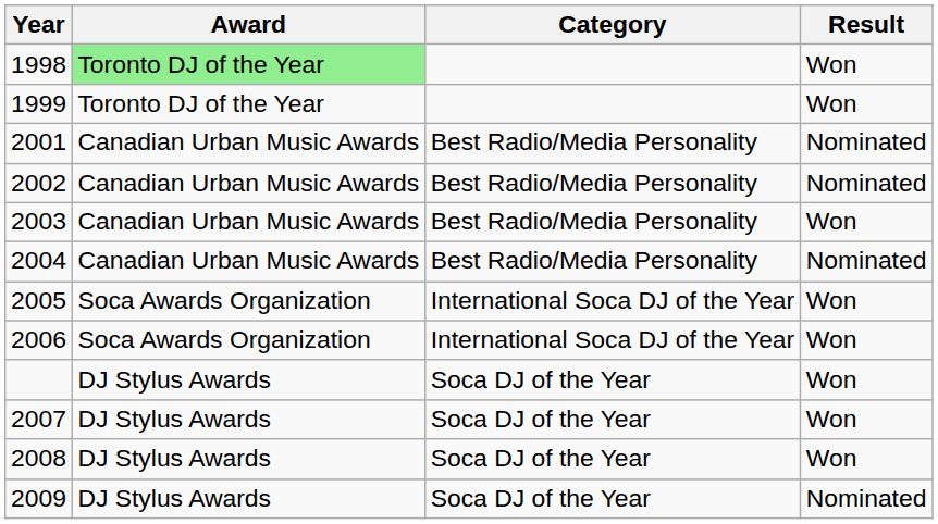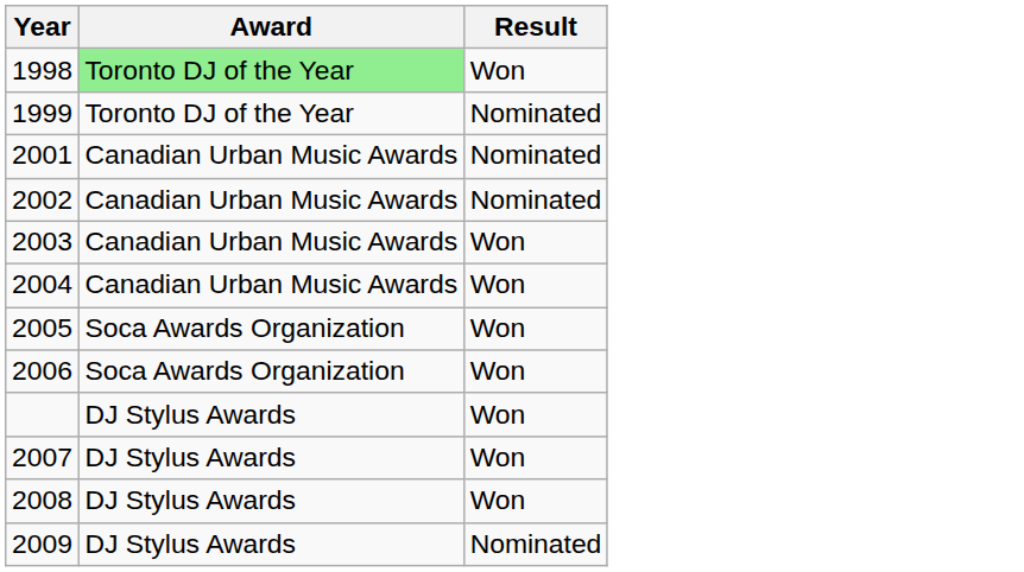- column: Category | Best Radio/Media Personality | Best Radio/Media Personality | Best Radio/Media Personality | Best Radio/Media Personality | International Soca DJ of the Year | International Soca DJ of the Year | Soca DJ of the Year | Soca DJ of the Year | Soca DJ of the Year | Soca DJ of the Year
1999 | Result: Won -> Nominated
2004 | Result: Nominated -> Won
